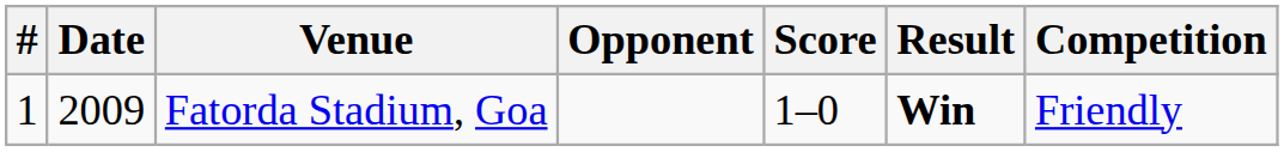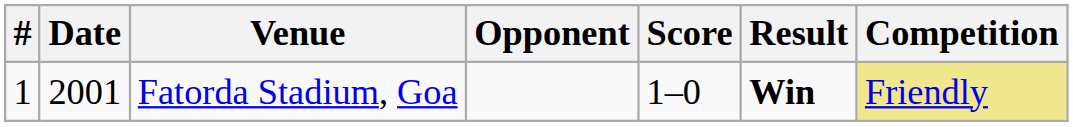Fatorda Stadium, Goa | Date: 2009 -> 2001
Fatorda Stadium, Goa | Competition: no background -> khaki background
